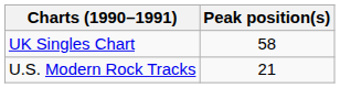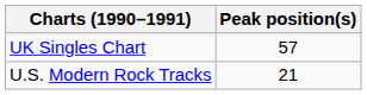UK Singles Chart | Peak position(s): 58 -> 57
